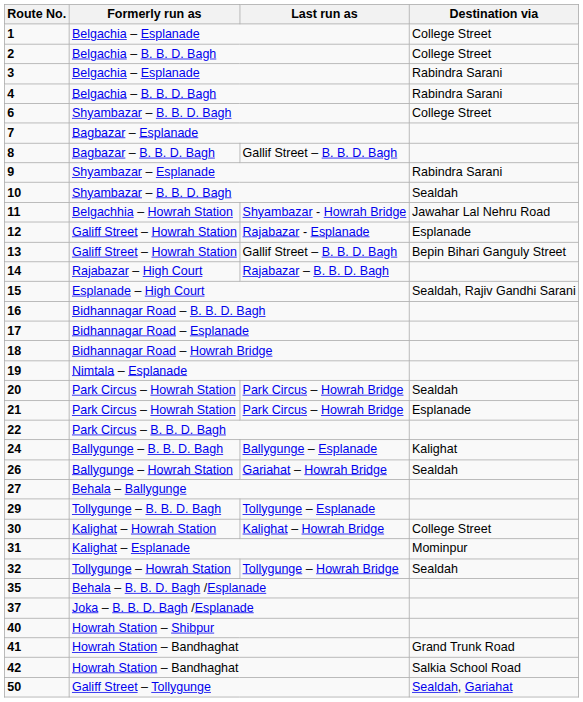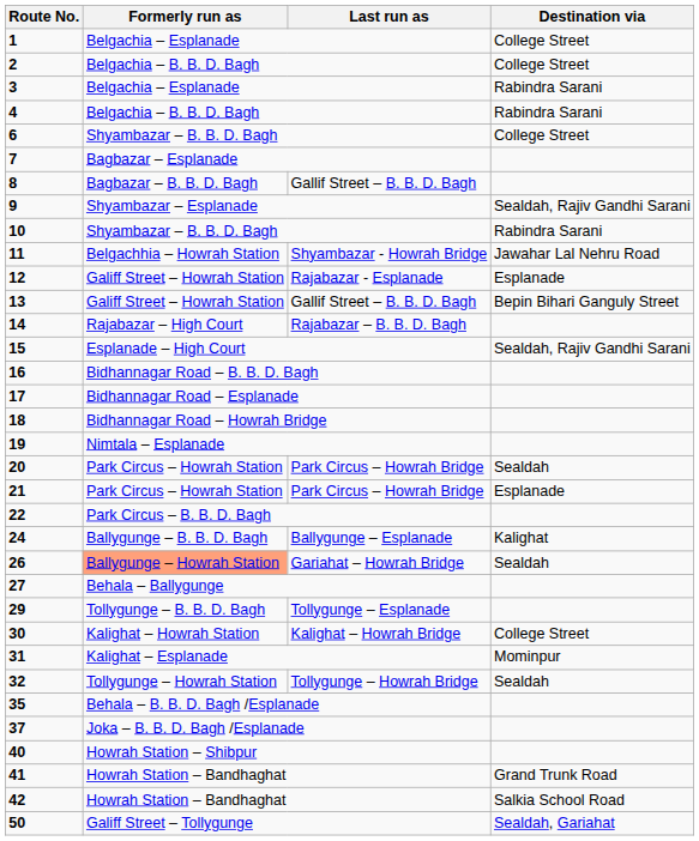9 | Destination via: Rabindra Sarani -> Sealdah, Rajiv Gandhi Sarani
10 | Destination via: Sealdah -> Rabindra Sarani
26 | Formerly run as: no background -> lightsalmon background
